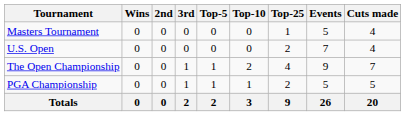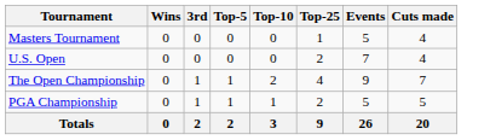- column: 2nd | 0 | 0 | 0 | 0 | 0
